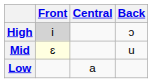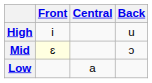High | Front: lightgrey background -> no background
High | Back: ɔ -> u
Mid | Back: u -> ɔ
